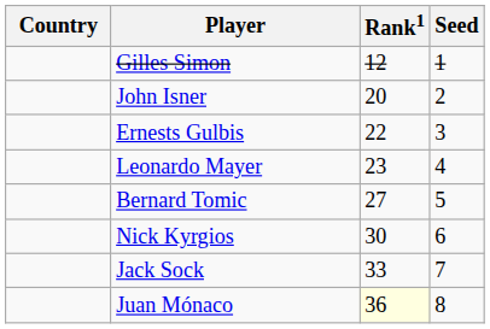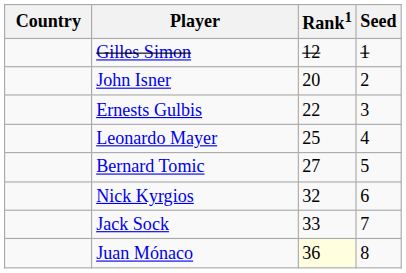Leonardo Mayer | Rank1: 23 -> 25
Nick Kyrgios | Rank1: 30 -> 32
